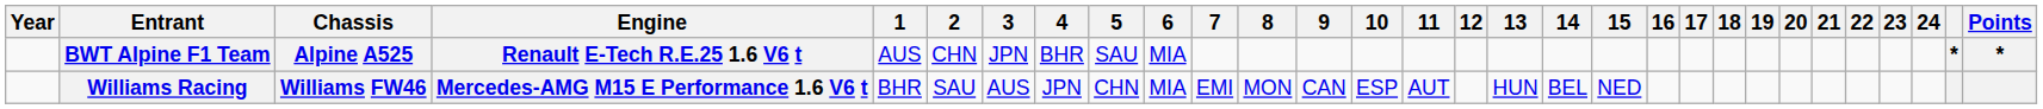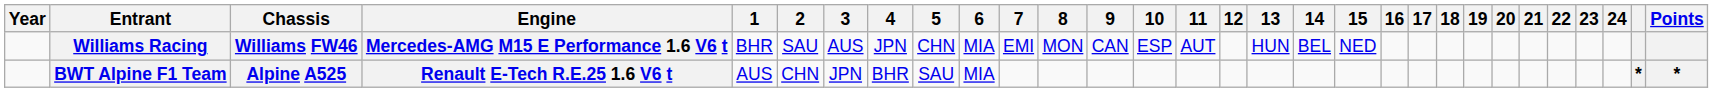rows swapped: Williams Racing <-> BWT Alpine F1 Team
